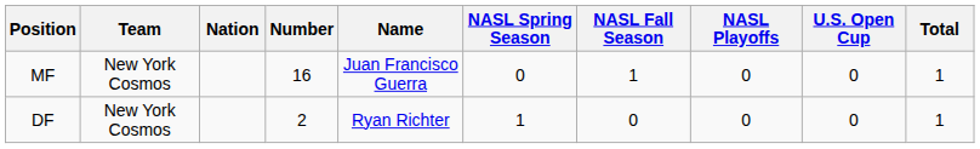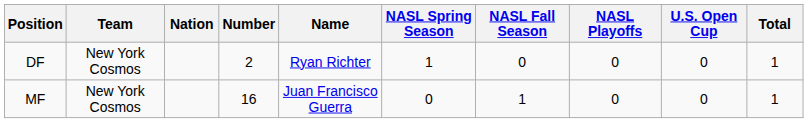rows swapped: DF <-> MF
